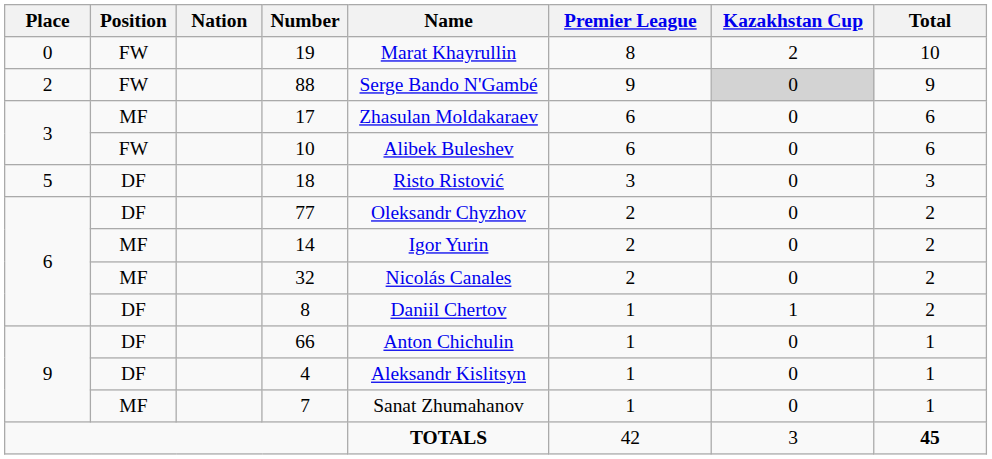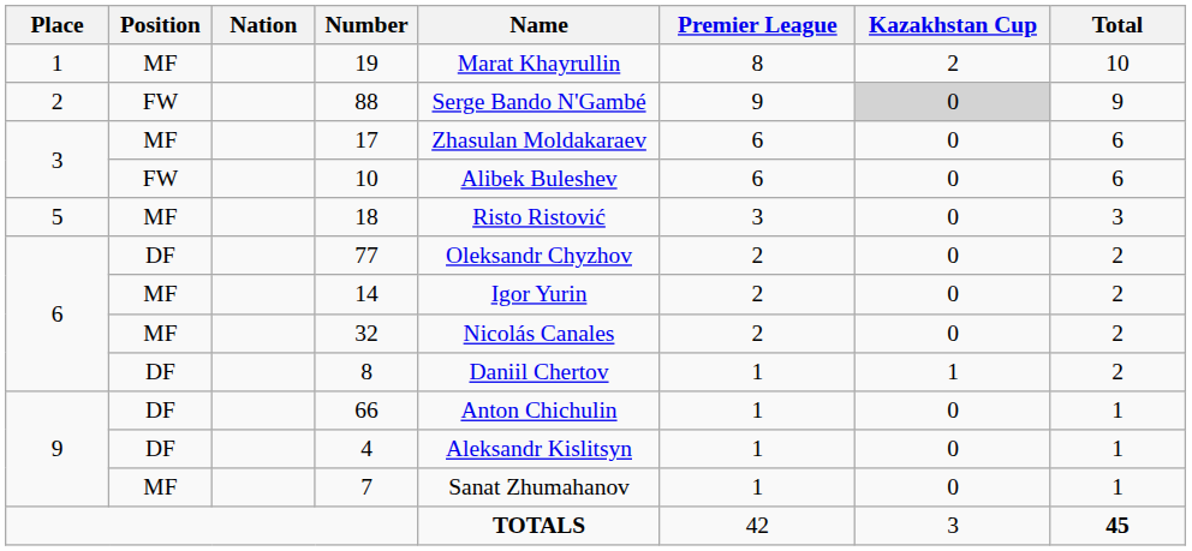19 | Place: 0 -> 1
19 | Position: FW -> MF
18 | Position: DF -> MF
